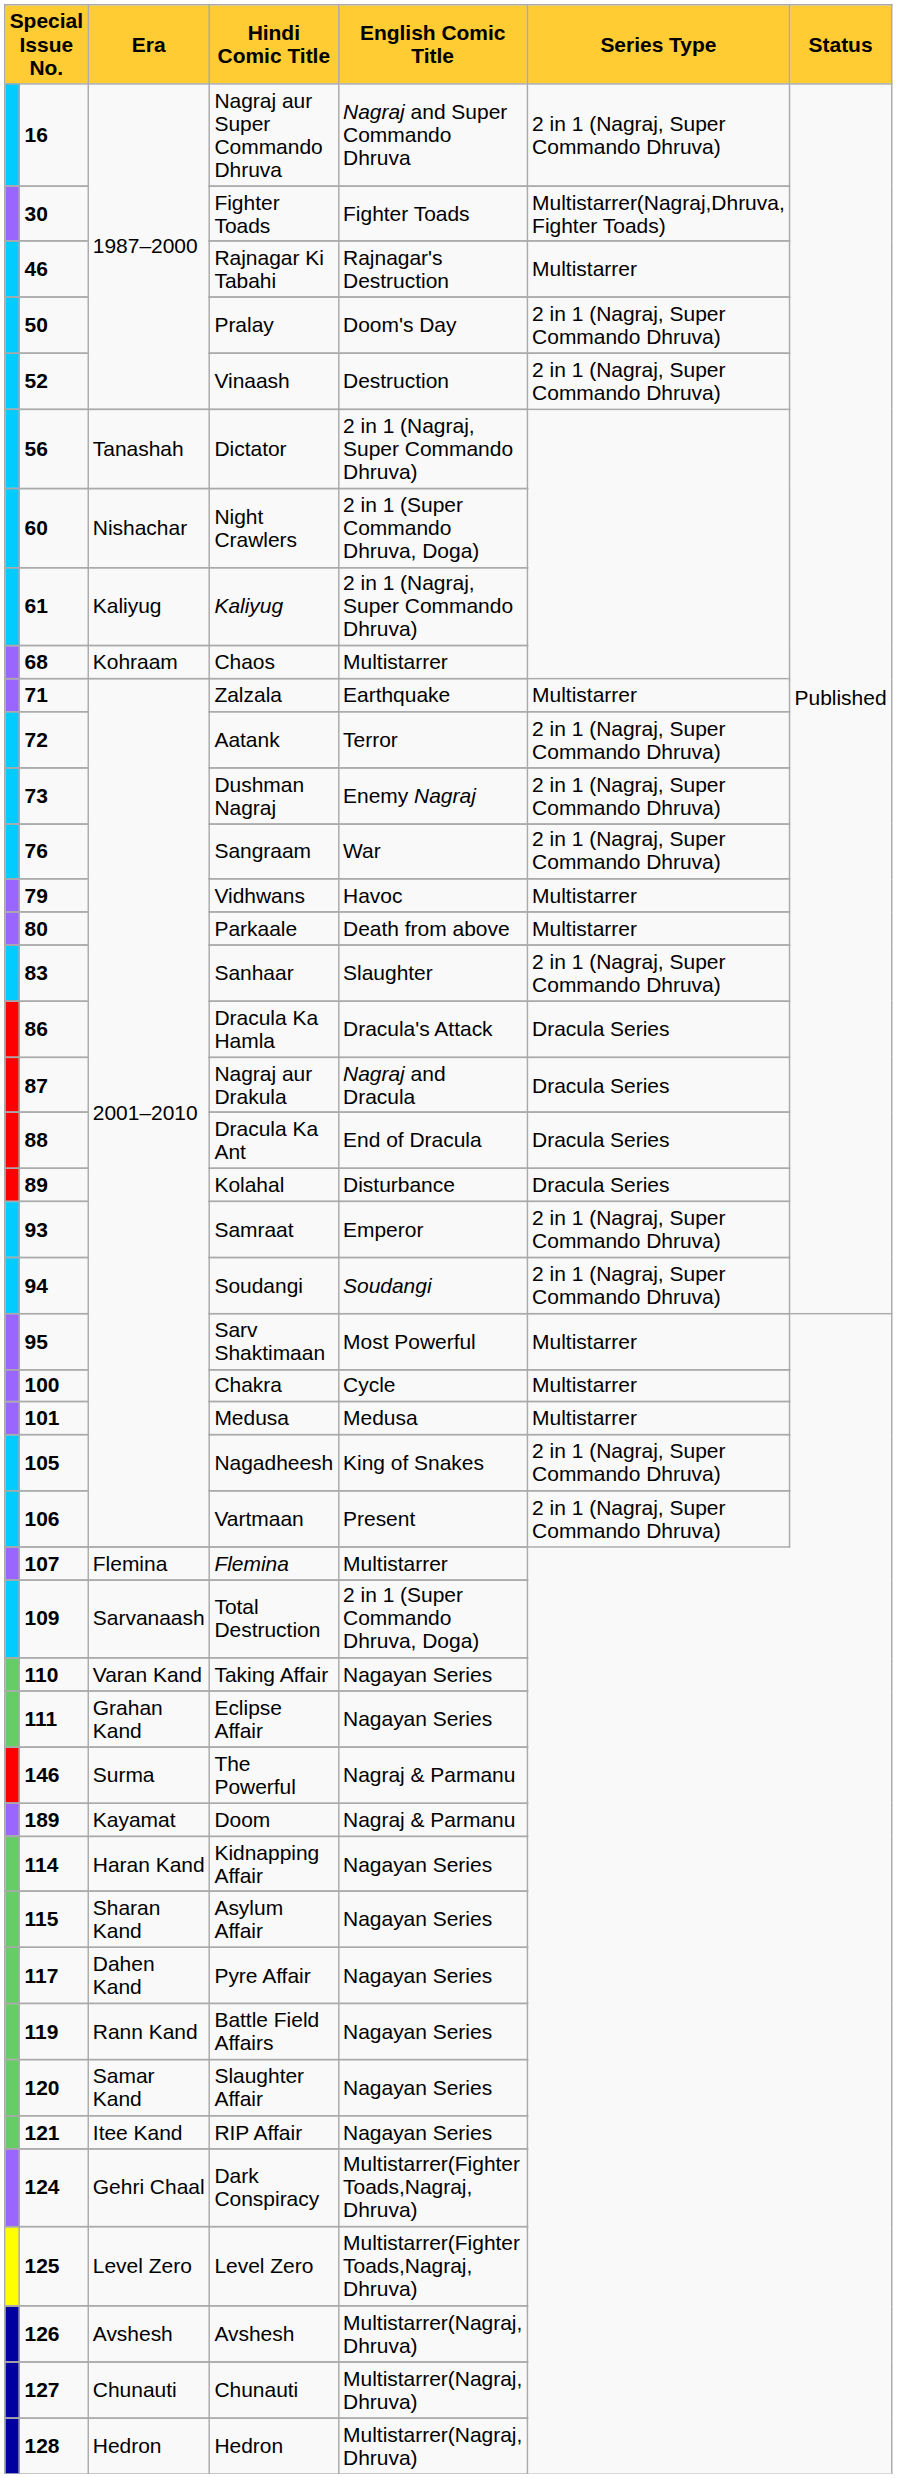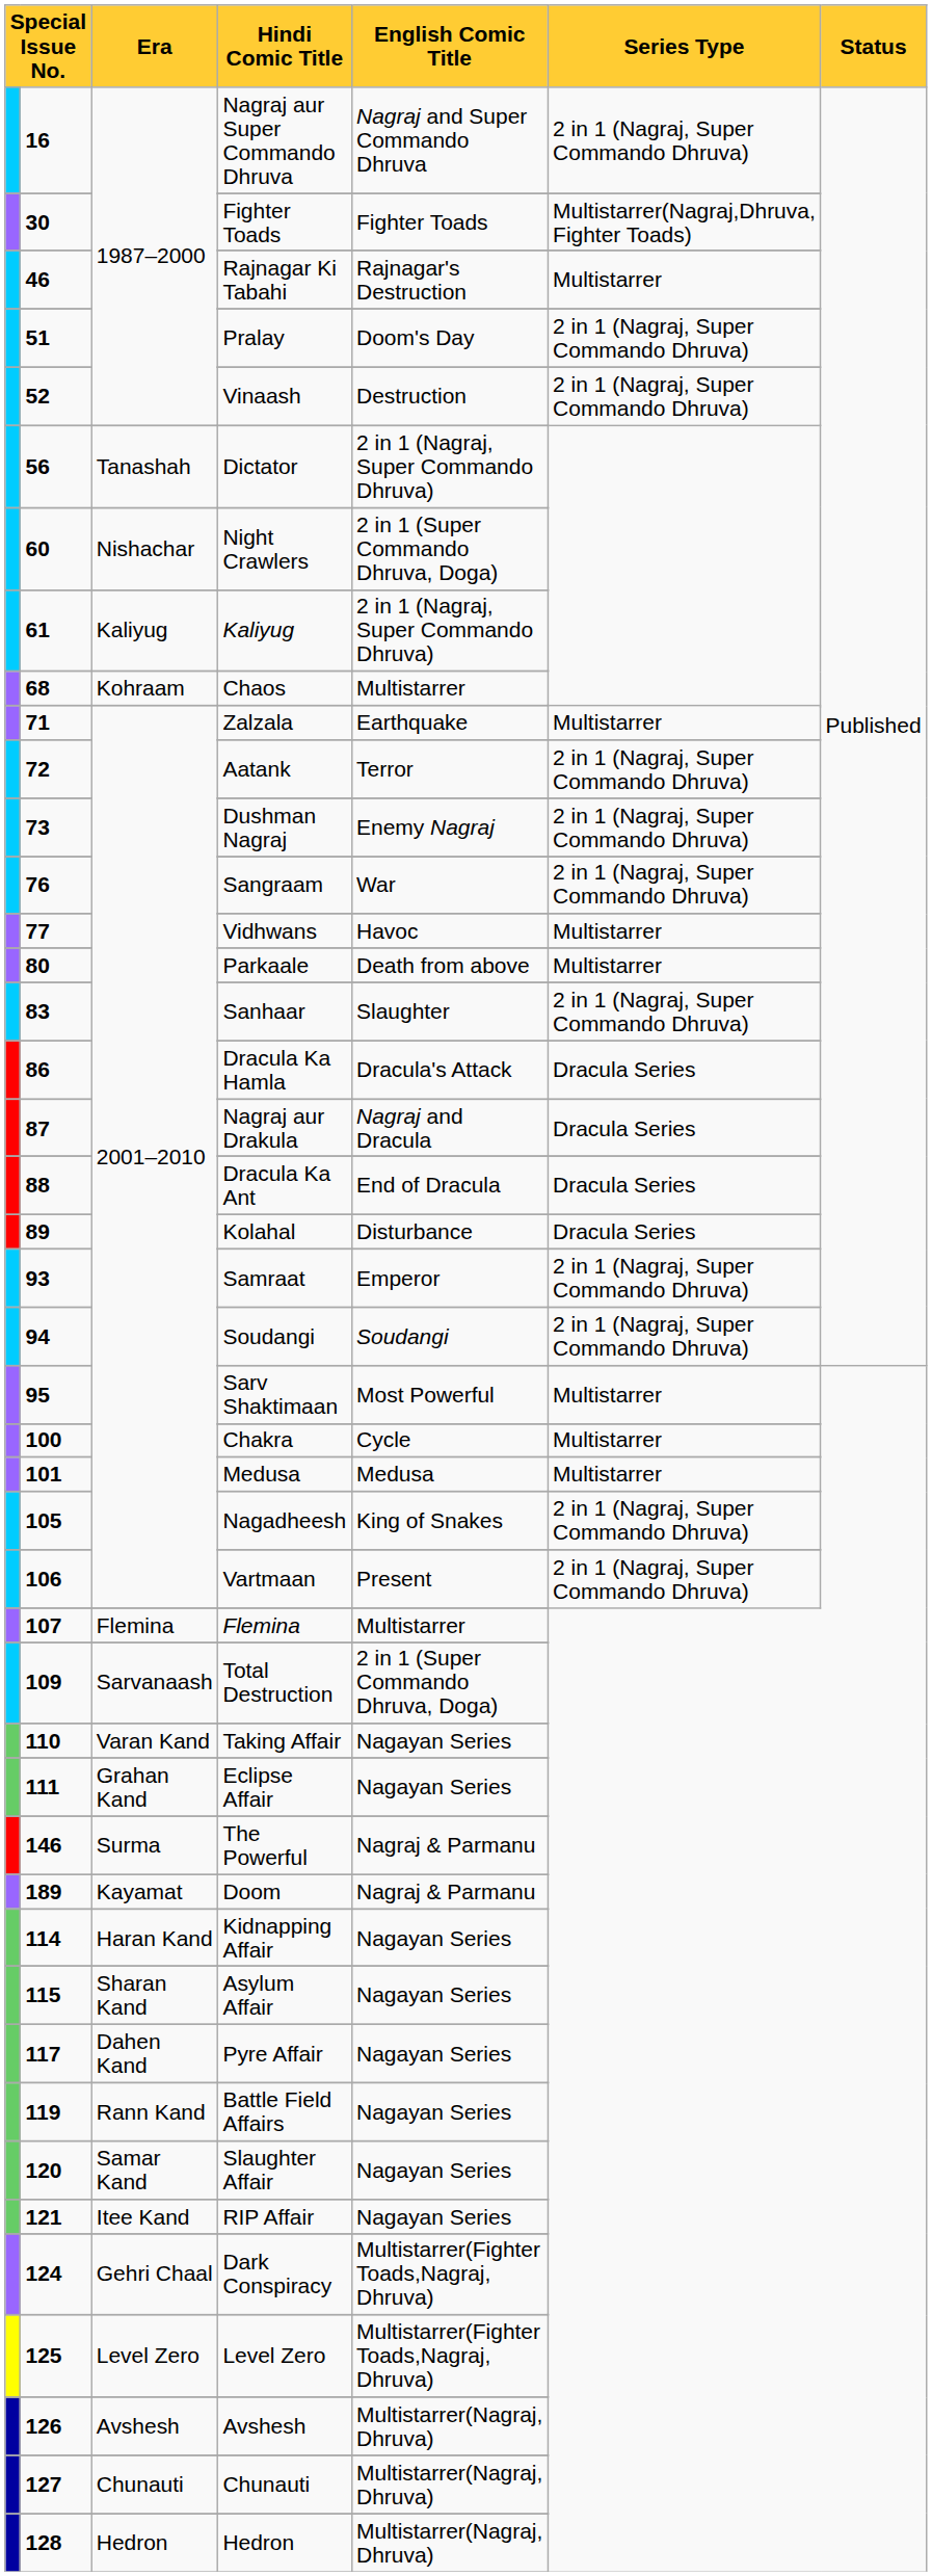Pralay | column 2: 50 -> 51
Vidhwans | column 2: 79 -> 77
